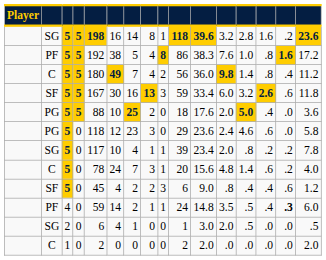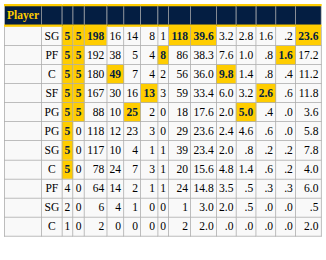- row: SF | 5 | 0 | 45 | 4 | 2 | 2 | 3 | 6 | 9.0 | .8 | .4 | .4 | .6 | 1.2
PF / 0 | column 5: 59 -> 64
PF / 0 | column 14: .4 -> .3
PF / 0 | column 15: bold -> normal
